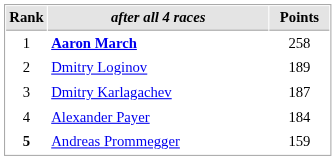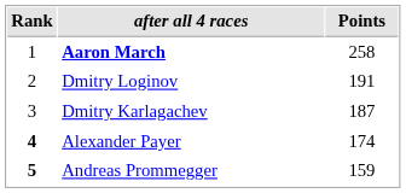Dmitry Loginov | Points: 189 -> 191
Alexander Payer | Rank: normal -> bold
Alexander Payer | Points: 184 -> 174
